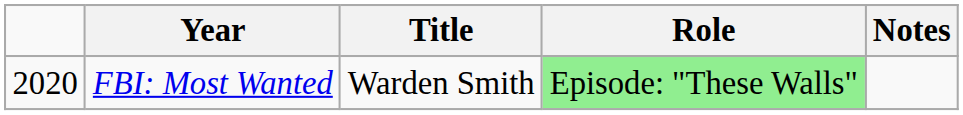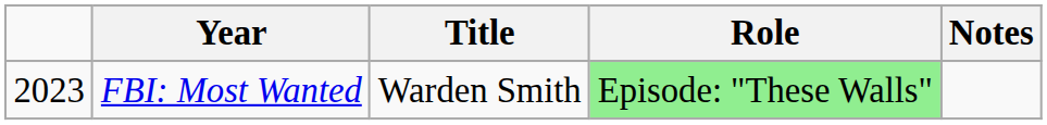FBI: Most Wanted | column 1: 2020 -> 2023
